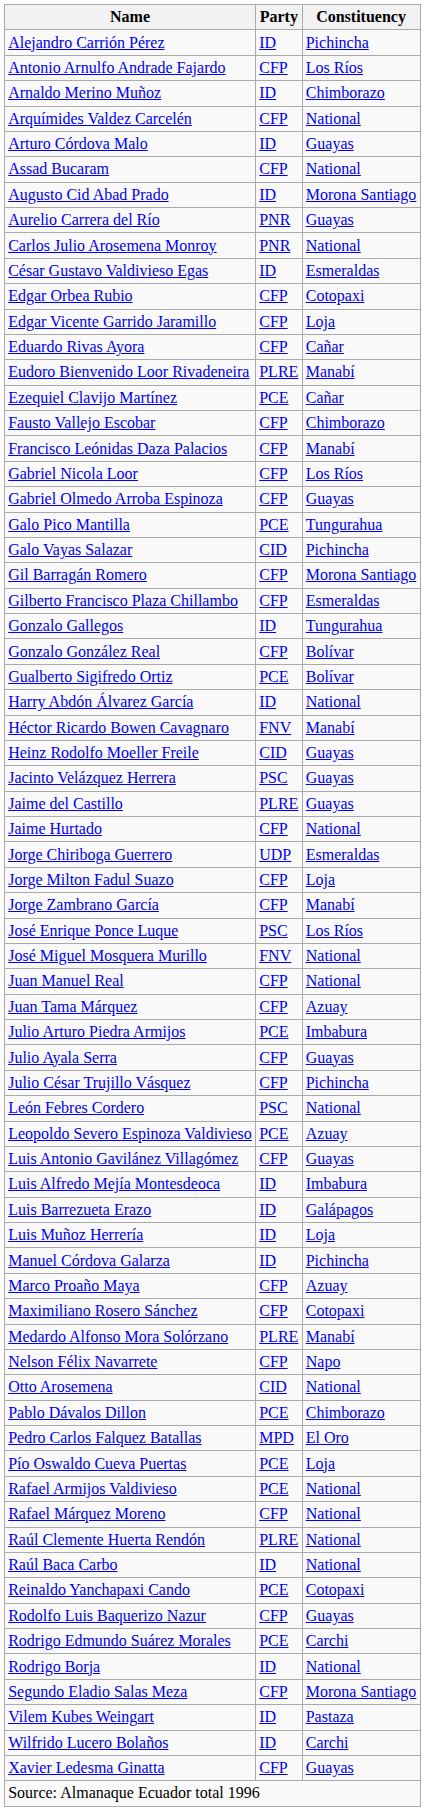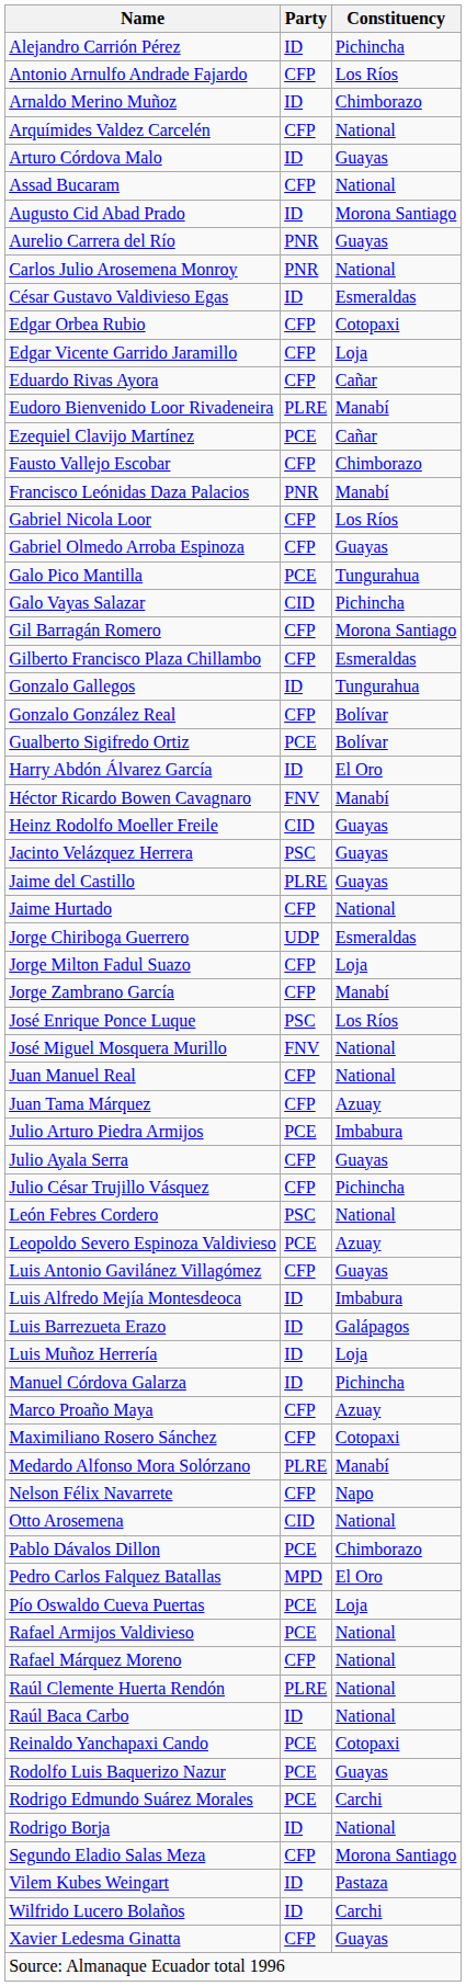Francisco Leónidas Daza Palacios | Party: CFP -> PNR
Harry Abdón Álvarez García | Constituency: National -> El Oro
Rodolfo Luis Baquerizo Nazur | Party: CFP -> PCE
